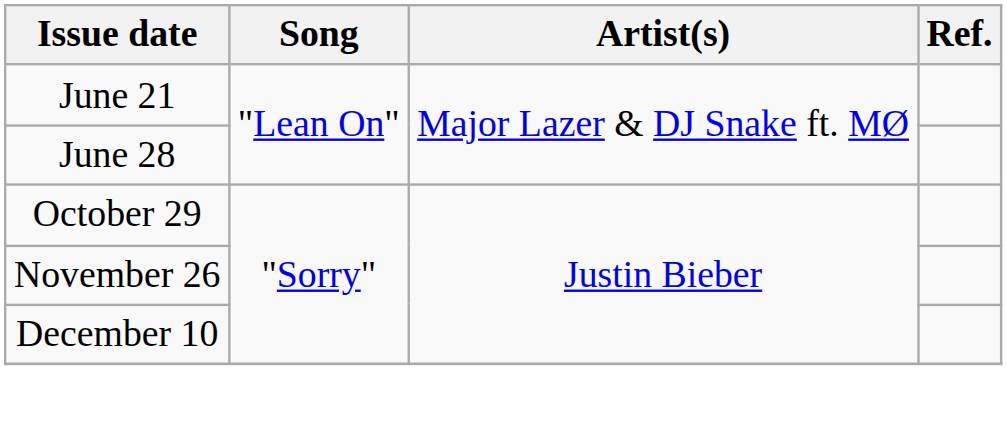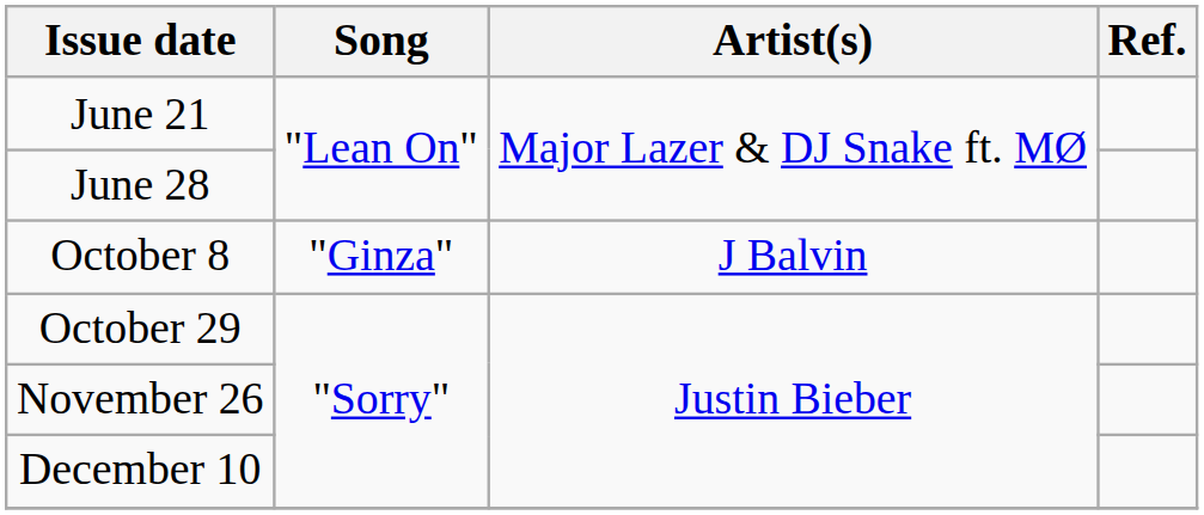+ row: October 8 | "Ginza" | J Balvin
